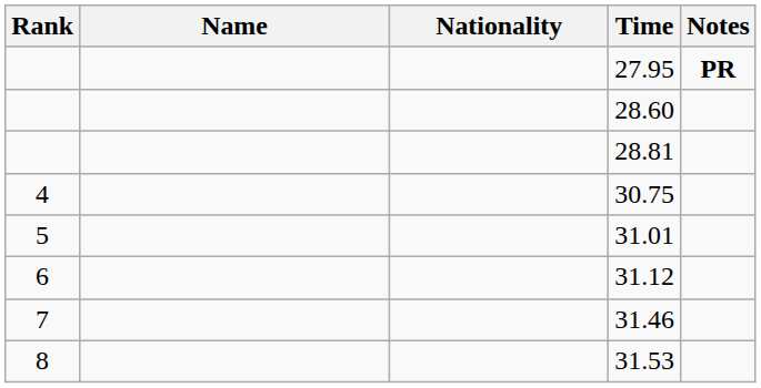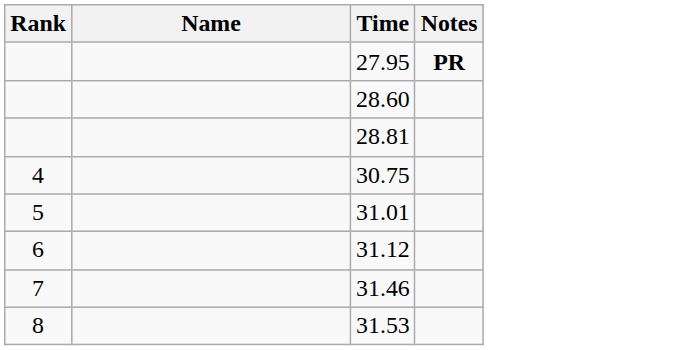- column: Nationality
